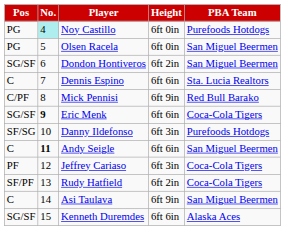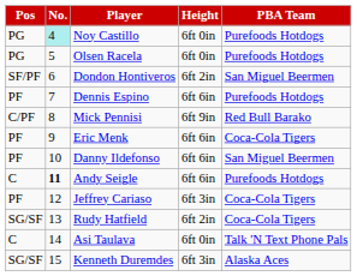Olsen Racela | PBA Team: San Miguel Beermen -> Purefoods Hotdogs
Dondon Hontiveros | Pos: SG/SF -> SF/PF
Dennis Espino | Pos: C -> PF
Dennis Espino | PBA Team: Sta. Lucia Realtors -> Purefoods Hotdogs
Eric Menk | Pos: SG/SF -> PF
Eric Menk | No.: bold -> normal
Danny Ildefonso | Pos: SF/SG -> PF
Danny Ildefonso | Height: 6ft 3in -> 6ft 6in
Danny Ildefonso | PBA Team: Purefoods Hotdogs -> San Miguel Beermen
Andy Seigle | PBA Team: San Miguel Beermen -> Purefoods Hotdogs
Rudy Hatfield | Pos: SF/PF -> SG/SF
Asi Taulava | Height: 6ft 9in -> 6ft 0in
Asi Taulava | PBA Team: San Miguel Beermen -> Talk 'N Text Phone Pals
Kenneth Duremdes | Height: 6ft 6in -> 6ft 3in
